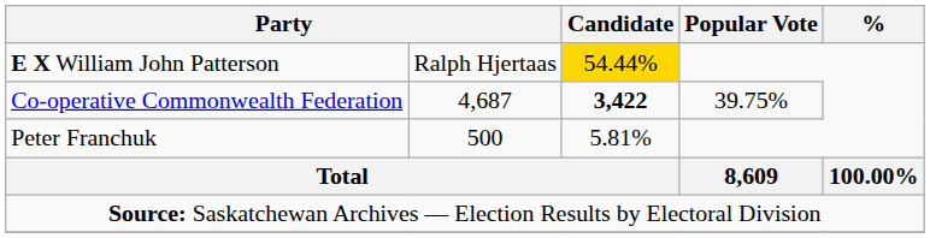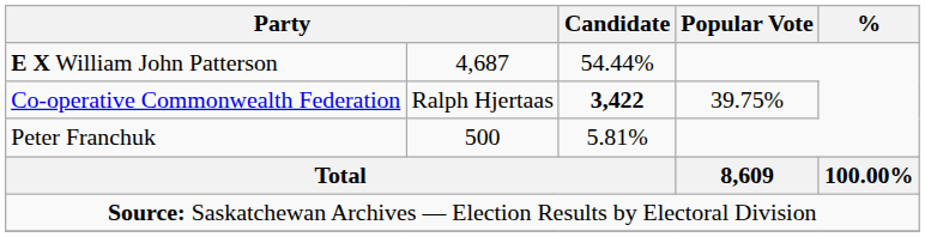E X William John Patterson | column 2: Ralph Hjertaas -> 4,687
E X William John Patterson | Candidate: gold background -> no background
Co-operative Commonwealth Federation | column 2: 4,687 -> Ralph Hjertaas
